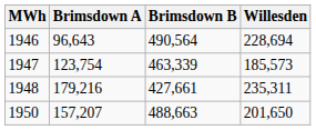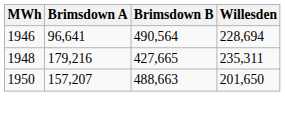1946 | Brimsdown A: 96,643 -> 96,641
- row: 1947 | 123,754 | 463,339 | 185,573
1948 | Brimsdown B: 427,661 -> 427,665
